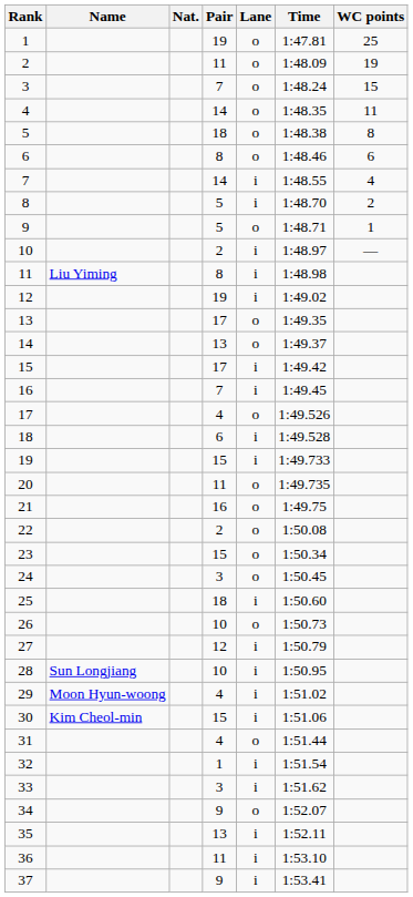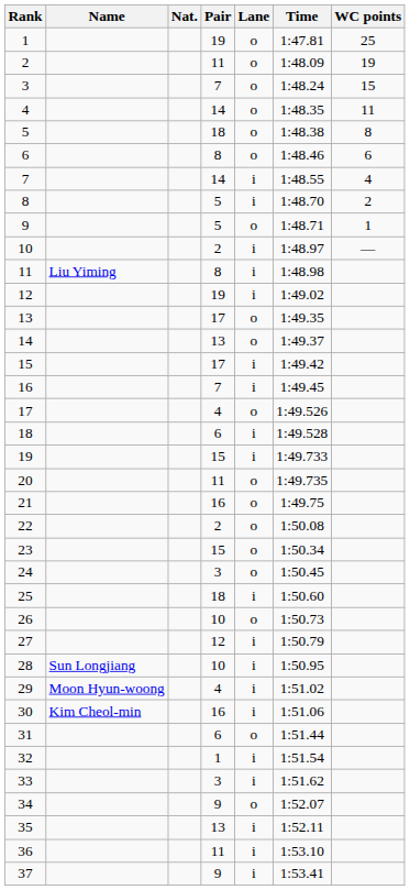30 | Pair: 15 -> 16
31 | Pair: 4 -> 6
